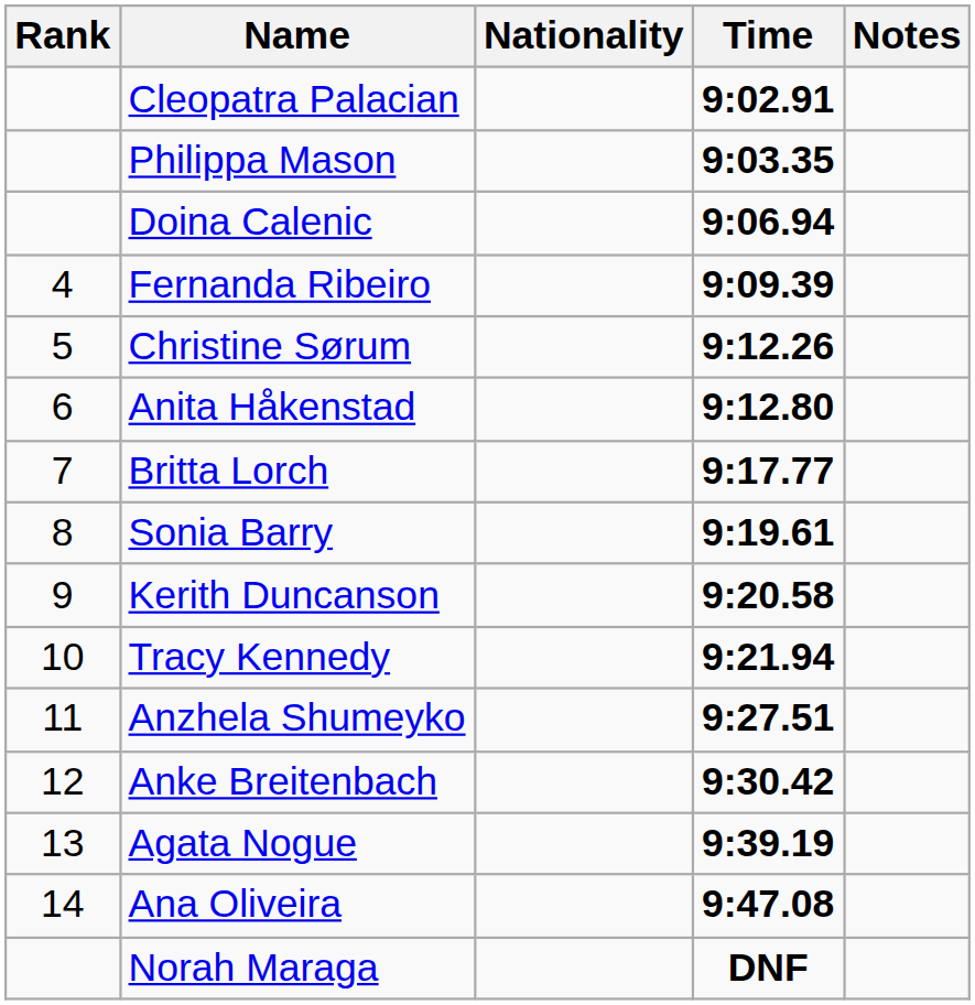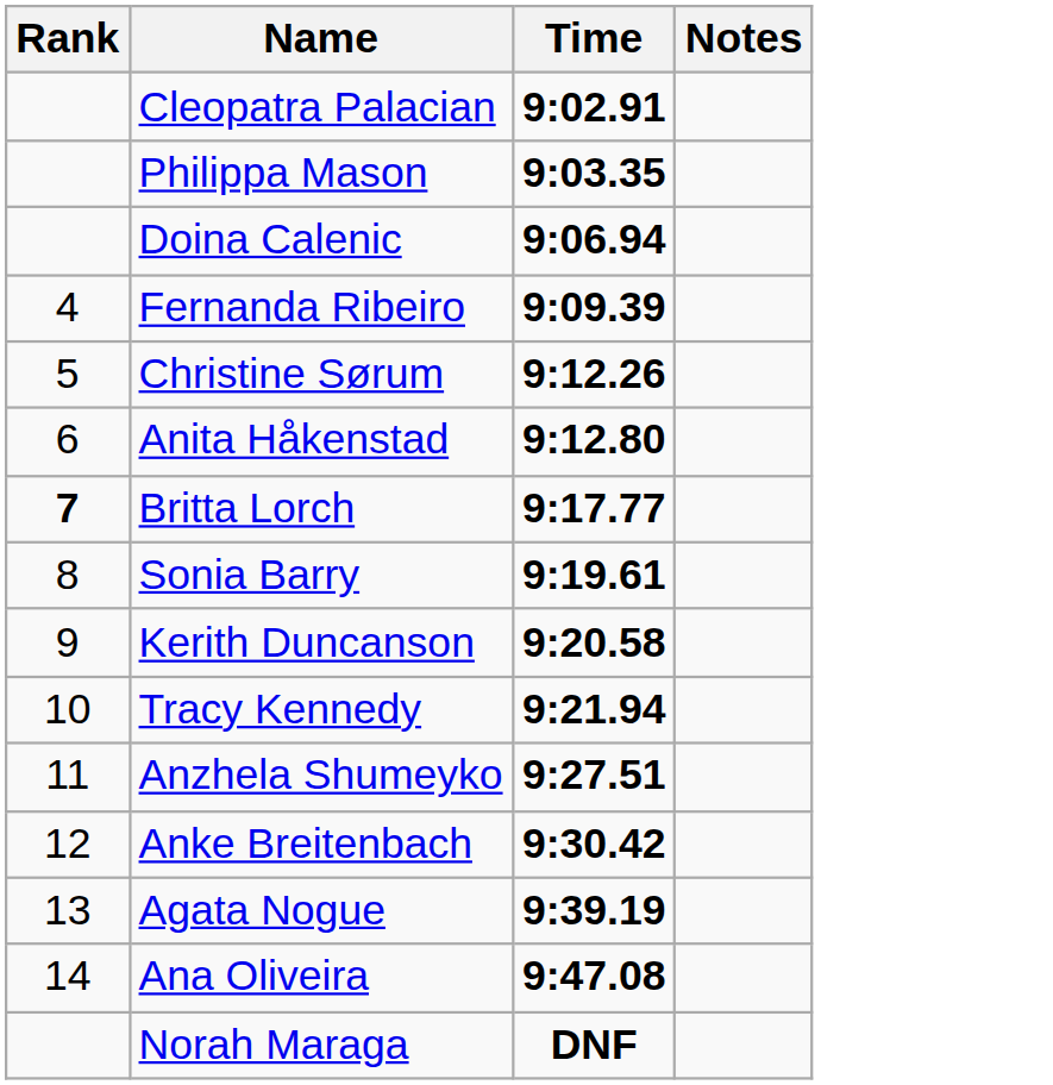- column: Nationality
Britta Lorch | Rank: normal -> bold
